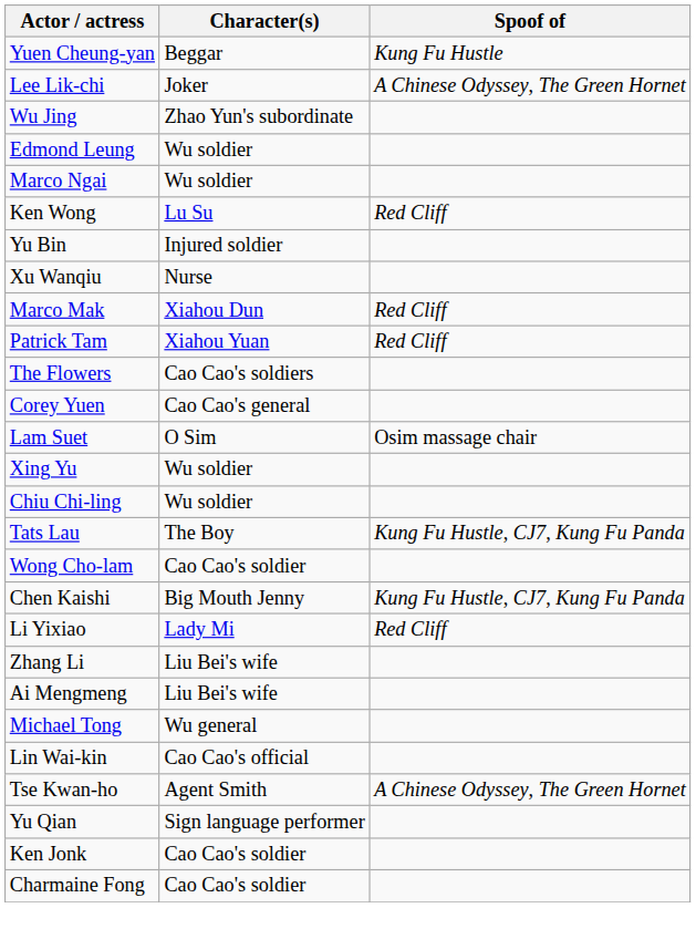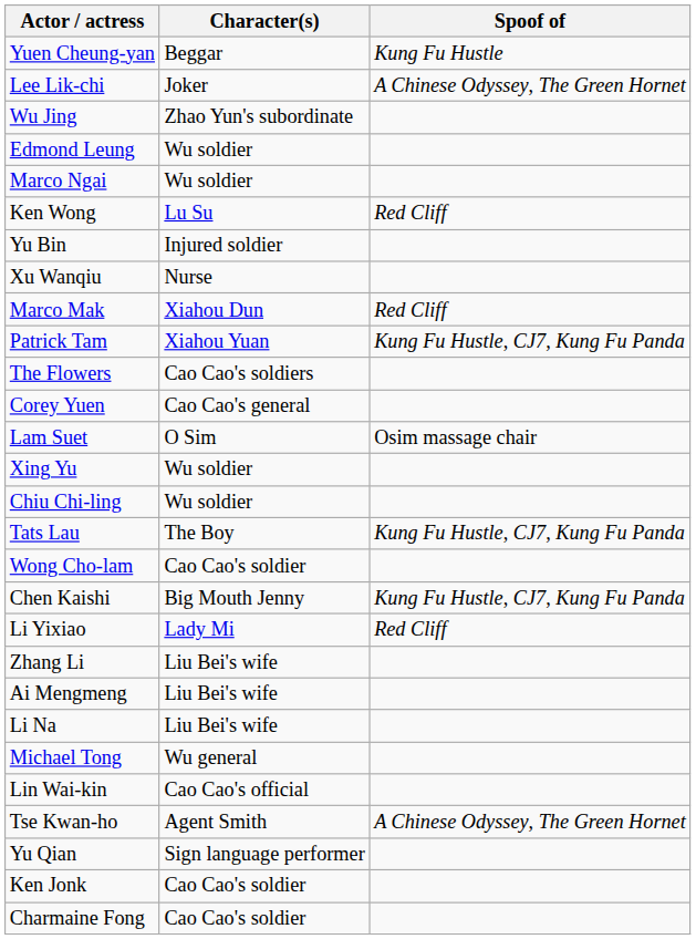Patrick Tam | Spoof of: Red Cliff -> Kung Fu Hustle, CJ7, Kung Fu Panda
+ row: Li Na | Liu Bei's wife
